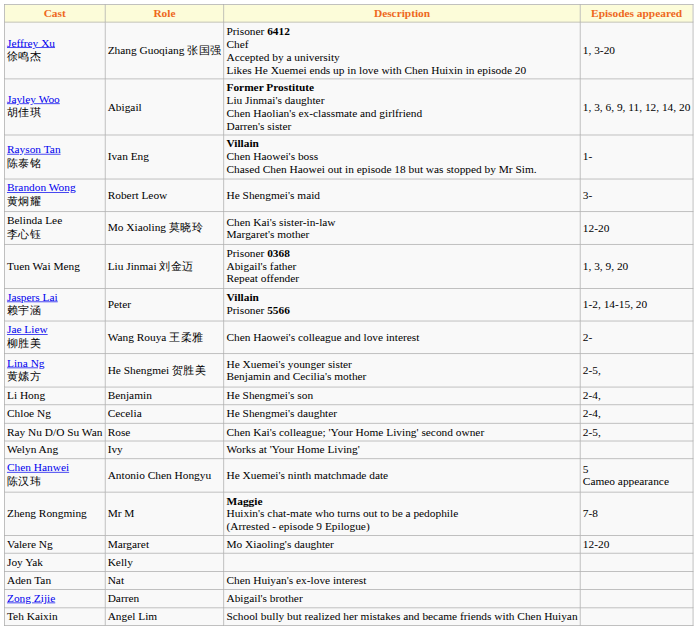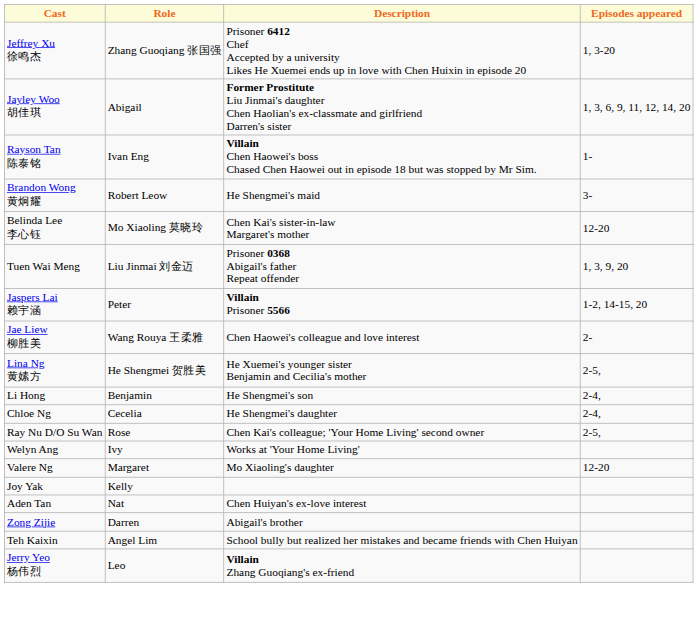- row: Chen Hanwei 陈汉玮 | Antonio Chen Hongyu | He Xuemei's ninth matchmade date | 5 Cameo appearance
- row: Zheng Rongming | Mr M | Maggie Huixin's chat-mate who turns out to be a pedophile (Arrested - episode 9 Epilogue) | 7-8
+ row: Jerry Yeo 杨伟烈 | Leo | Villain Zhang Guoqiang's ex-friend
